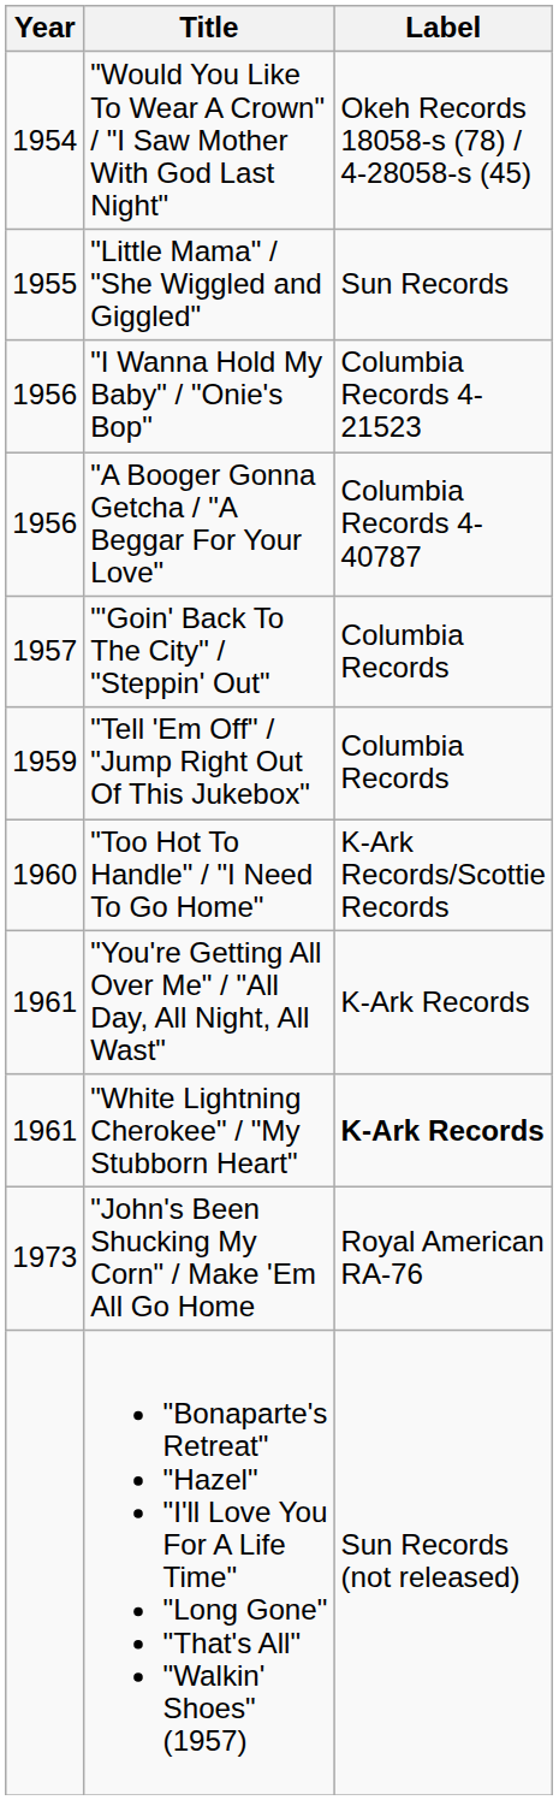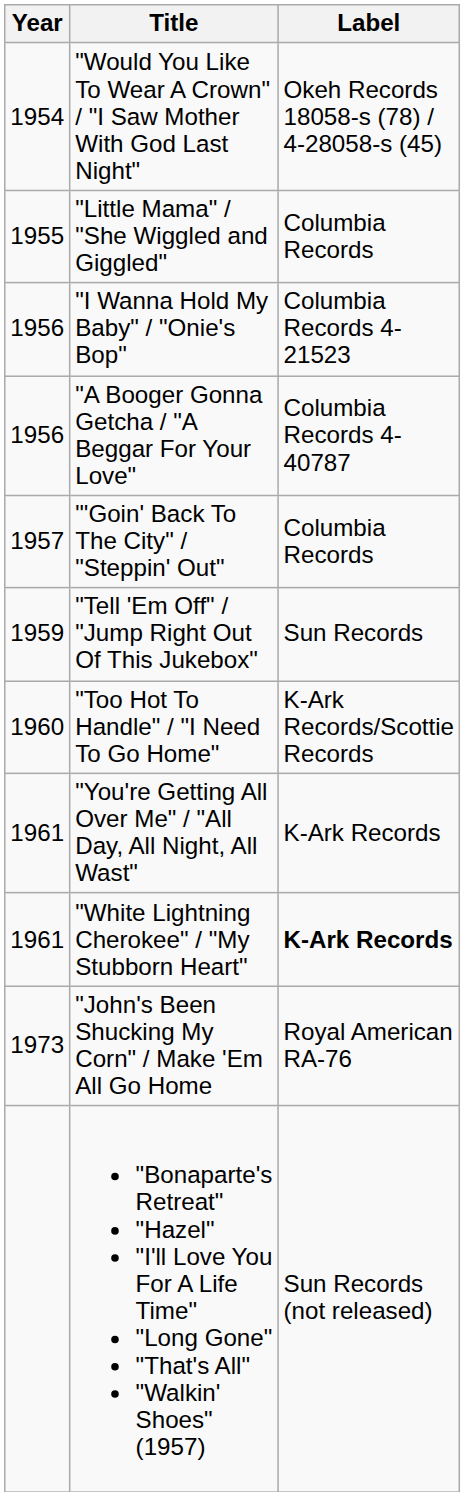"Little Mama" / "She Wiggled and Giggled" | Label: Sun Records -> Columbia Records
"Tell 'Em Off" / "Jump Right Out Of This Jukebox" | Label: Columbia Records -> Sun Records
